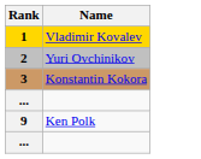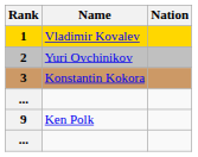+ column: Nation
